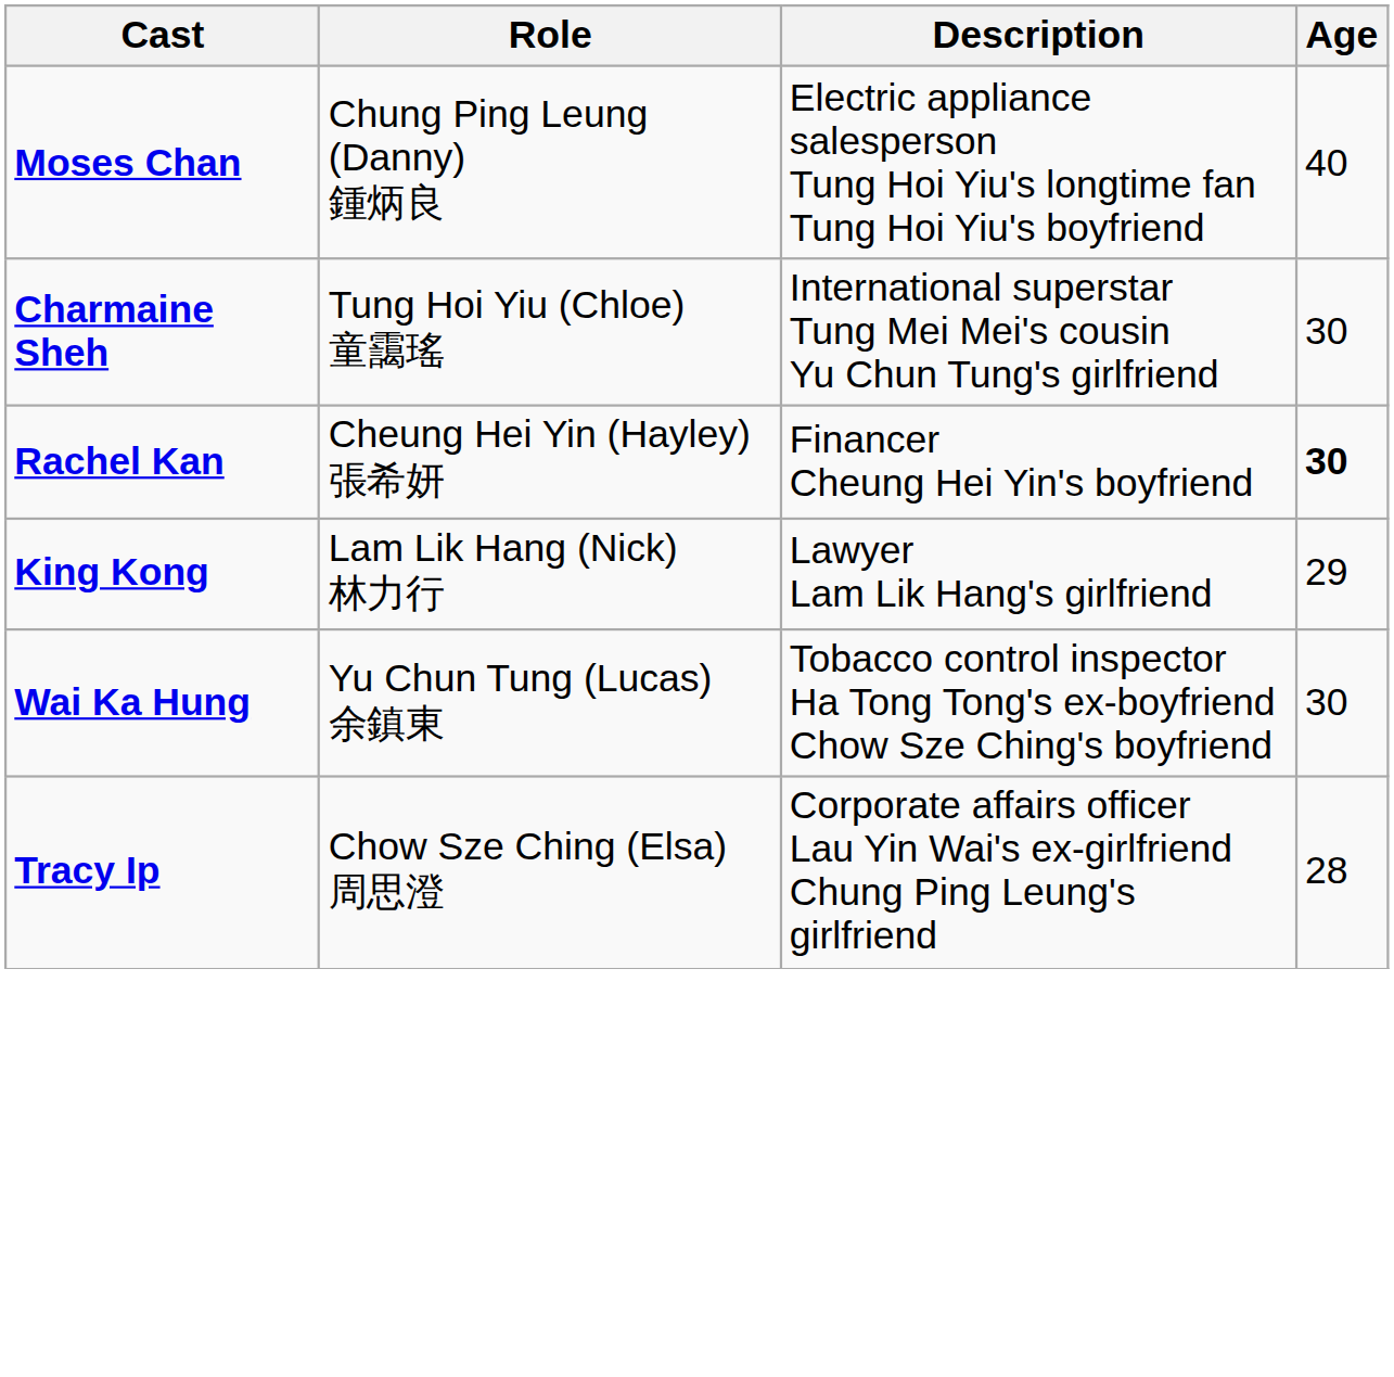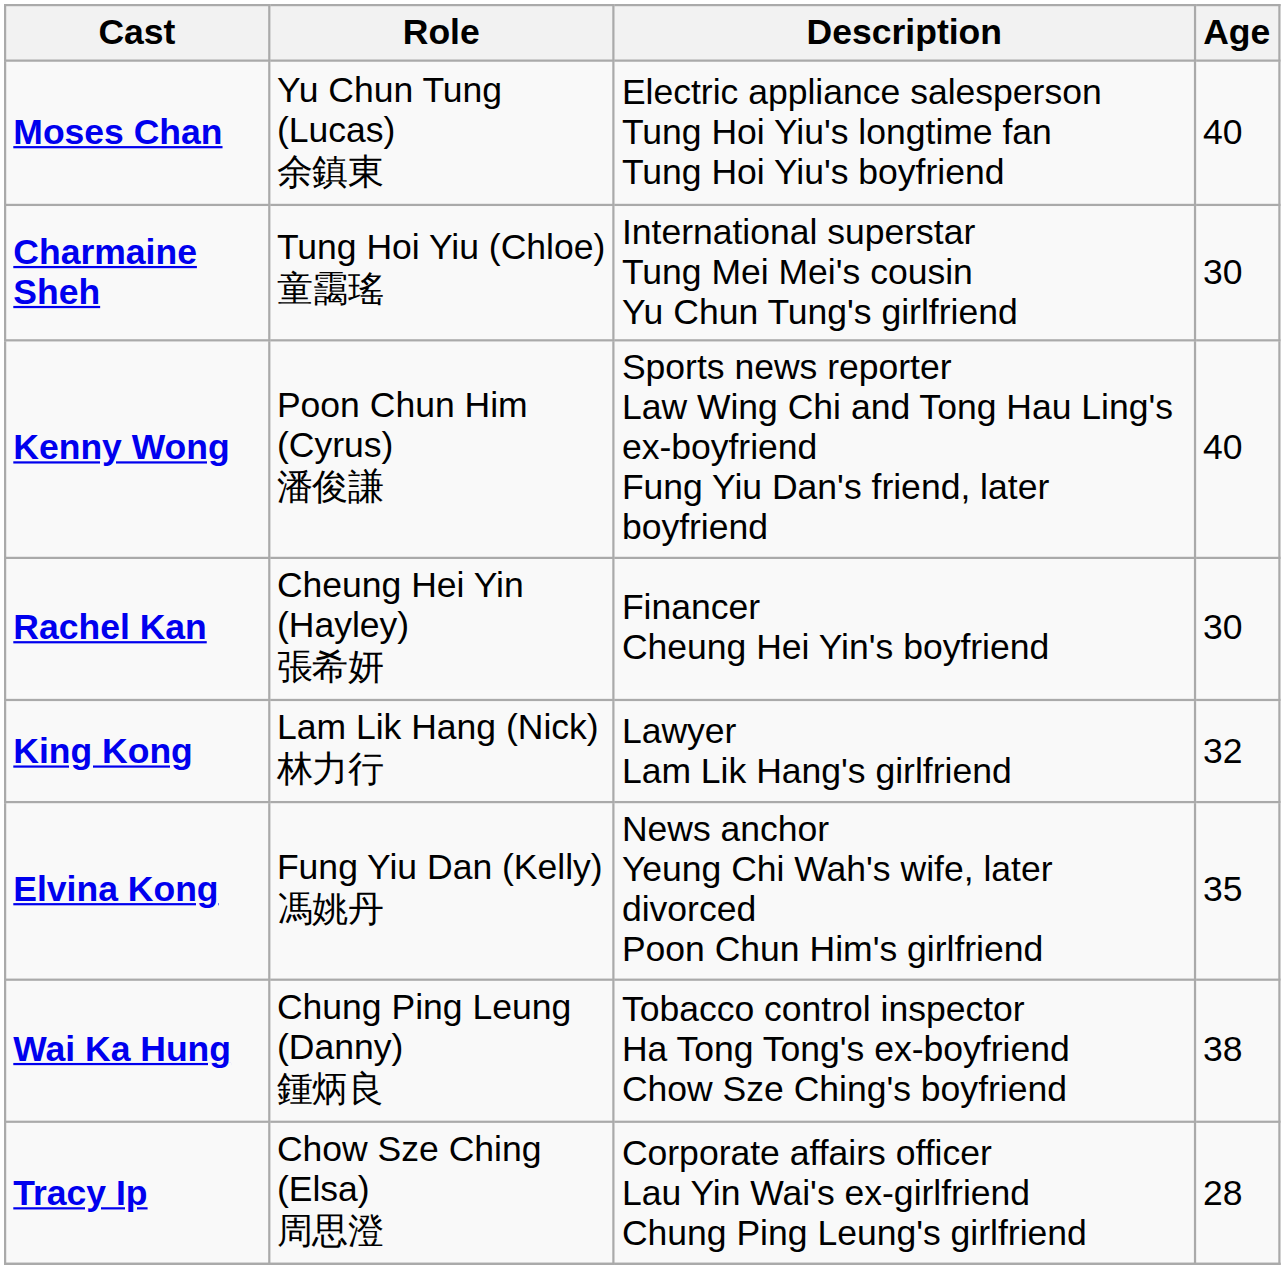Moses Chan | Role: Chung Ping Leung (Danny) 鍾炳良 -> Yu Chun Tung (Lucas) 余鎮東
+ row: Kenny Wong | Poon Chun Him (Cyrus) 潘俊謙 | Sports news reporter Law Wing Chi and Tong Hau Ling's ex-boyfriend Fung Yiu Dan's friend, later boyfriend | 40
Rachel Kan | Age: bold -> normal
King Kong | Age: 29 -> 32
+ row: Elvina Kong | Fung Yiu Dan (Kelly) 馮姚丹 | News anchor Yeung Chi Wah's wife, later divorced Poon Chun Him's girlfriend | 35
Wai Ka Hung | Role: Yu Chun Tung (Lucas) 余鎮東 -> Chung Ping Leung (Danny) 鍾炳良
Wai Ka Hung | Age: 30 -> 38
